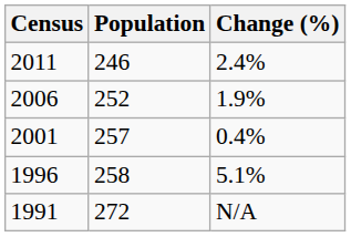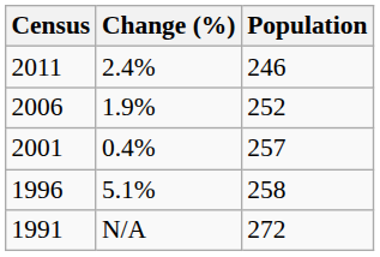columns swapped: Population <-> Change (%)
